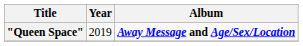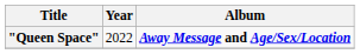"Queen Space" | Year: 2019 -> 2022
